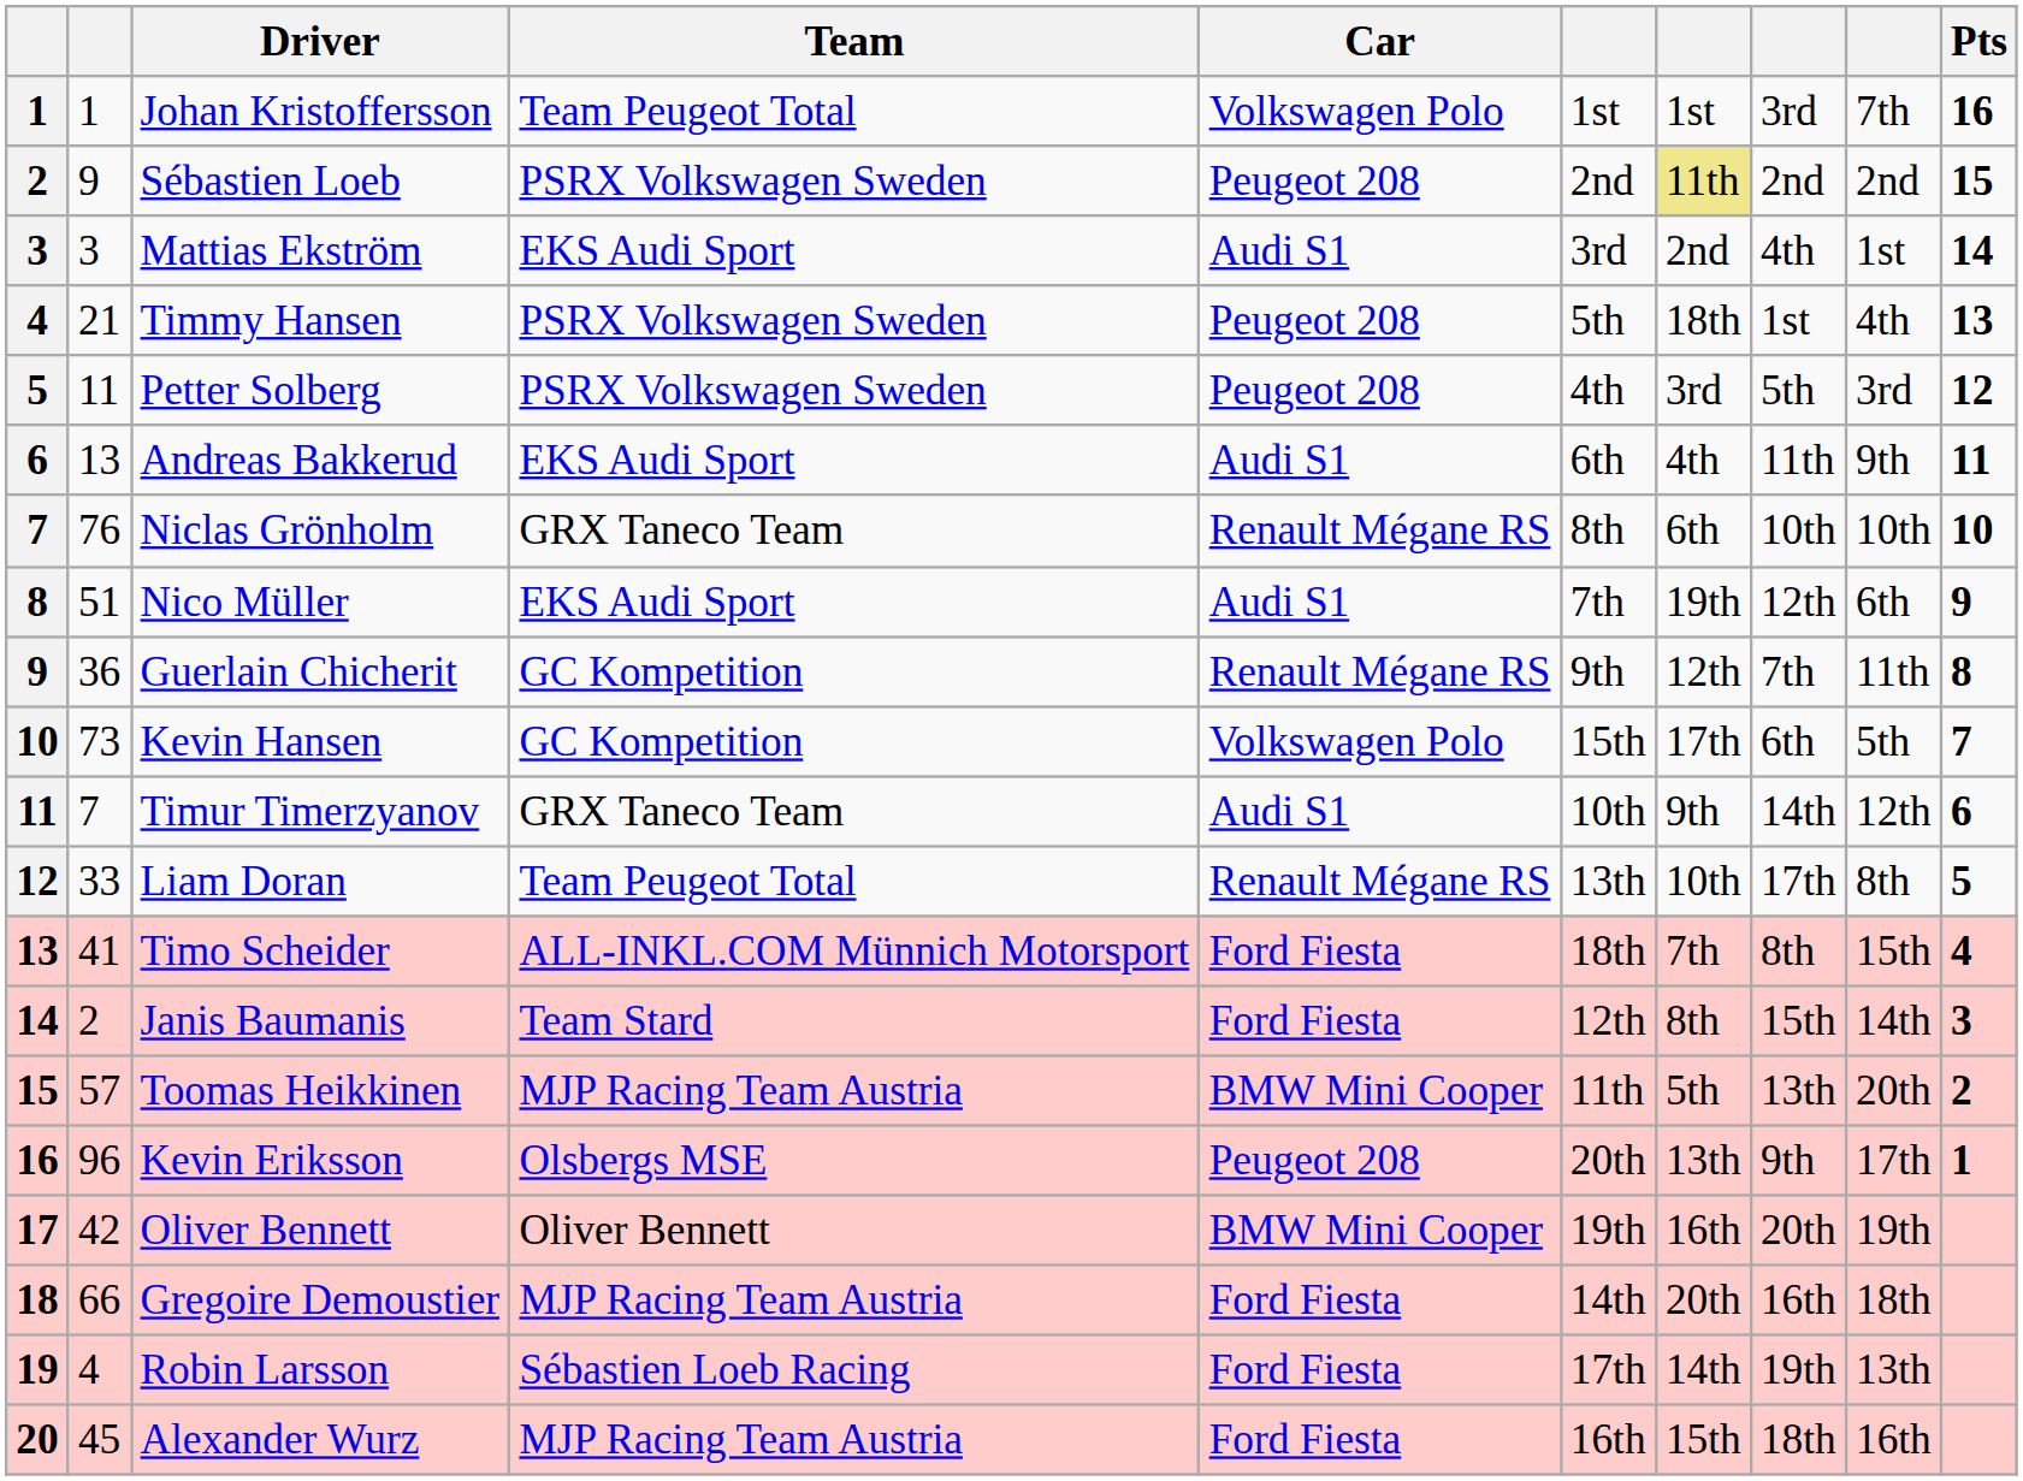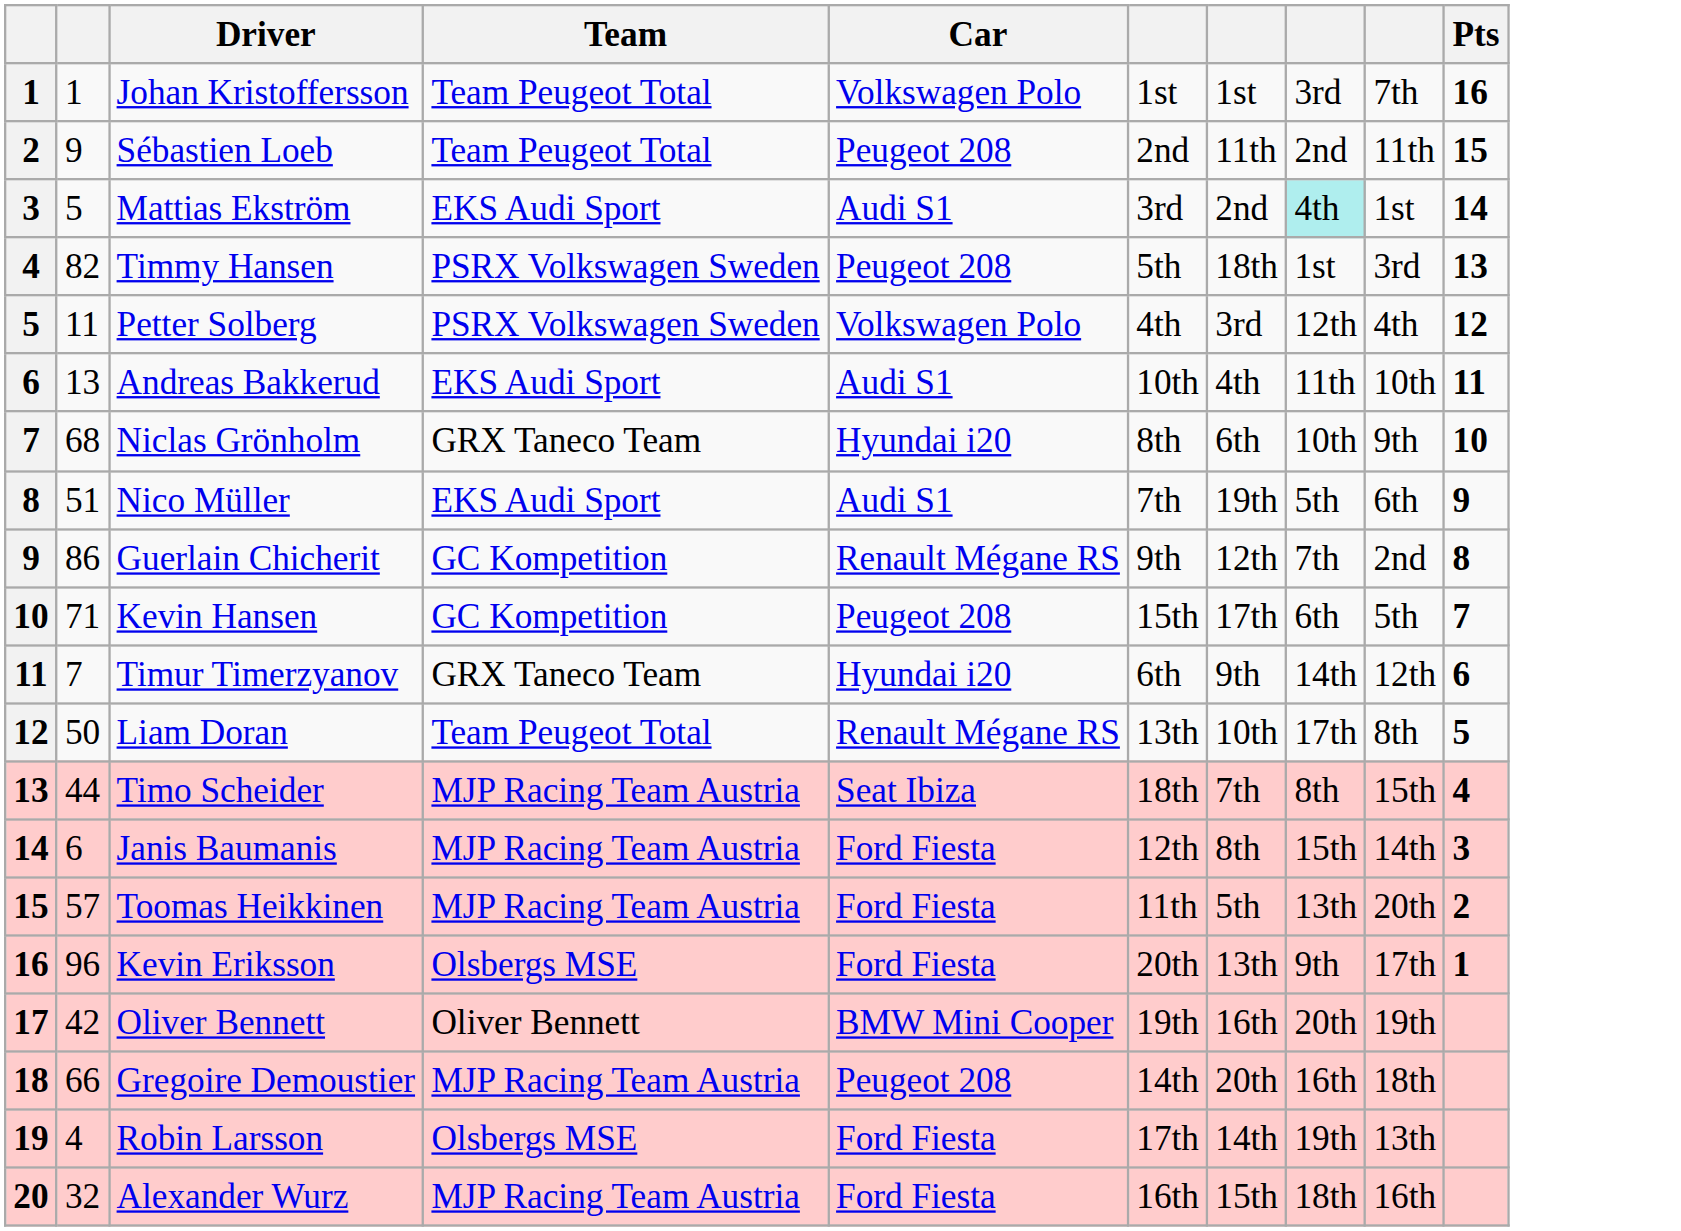Sébastien Loeb | Team: PSRX Volkswagen Sweden -> Team Peugeot Total
Sébastien Loeb | column 7: khaki background -> no background
Sébastien Loeb | column 9: 2nd -> 11th
Mattias Ekström | column 2: 3 -> 5
Mattias Ekström | column 8: no background -> paleturquoise background
Timmy Hansen | column 2: 21 -> 82
Timmy Hansen | column 9: 4th -> 3rd
Petter Solberg | Car: Peugeot 208 -> Volkswagen Polo
Petter Solberg | column 8: 5th -> 12th
Petter Solberg | column 9: 3rd -> 4th
Andreas Bakkerud | column 6: 6th -> 10th
Andreas Bakkerud | column 9: 9th -> 10th
Niclas Grönholm | column 2: 76 -> 68
Niclas Grönholm | Car: Renault Mégane RS -> Hyundai i20
Niclas Grönholm | column 9: 10th -> 9th
Nico Müller | column 8: 12th -> 5th
Guerlain Chicherit | column 2: 36 -> 86
Guerlain Chicherit | column 9: 11th -> 2nd
Kevin Hansen | column 2: 73 -> 71
Kevin Hansen | Car: Volkswagen Polo -> Peugeot 208
Timur Timerzyanov | Car: Audi S1 -> Hyundai i20
Timur Timerzyanov | column 6: 10th -> 6th
Liam Doran | column 2: 33 -> 50
Timo Scheider | column 2: 41 -> 44
Timo Scheider | Team: ALL-INKL.COM Münnich Motorsport -> MJP Racing Team Austria
Timo Scheider | Car: Ford Fiesta -> Seat Ibiza
Janis Baumanis | column 2: 2 -> 6
Janis Baumanis | Team: Team Stard -> MJP Racing Team Austria
Toomas Heikkinen | Car: BMW Mini Cooper -> Ford Fiesta
Kevin Eriksson | Car: Peugeot 208 -> Ford Fiesta
Gregoire Demoustier | Car: Ford Fiesta -> Peugeot 208
Robin Larsson | Team: Sébastien Loeb Racing -> Olsbergs MSE
Alexander Wurz | column 2: 45 -> 32
